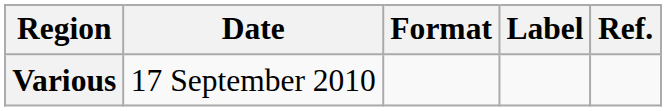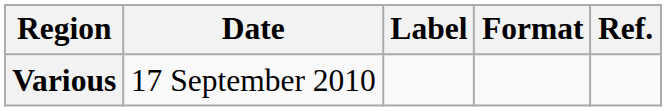columns swapped: Format <-> Label
